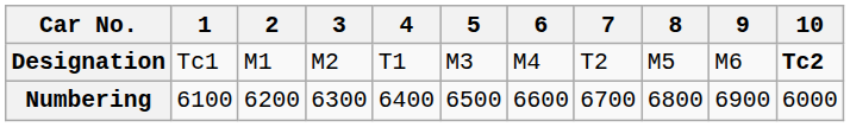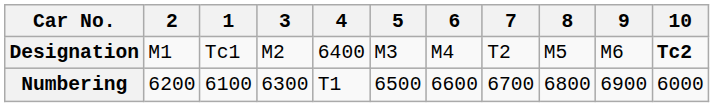columns swapped: 1 <-> 2
Designation | 4: T1 -> 6400
Numbering | 4: 6400 -> T1
